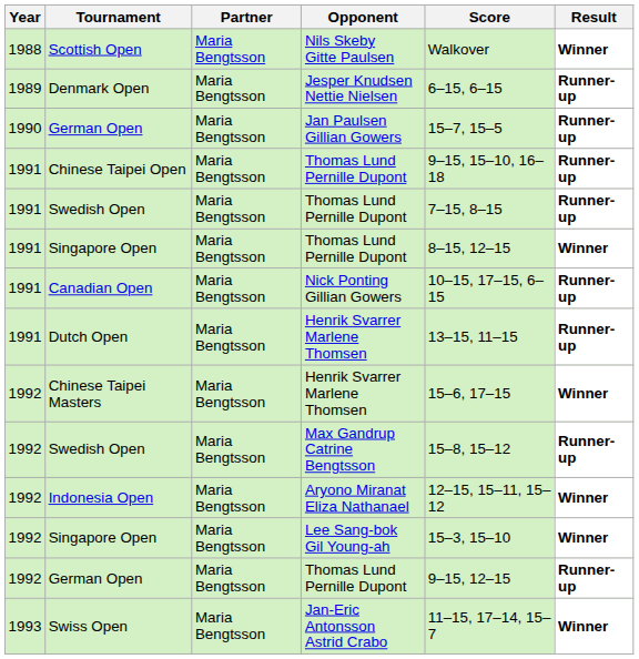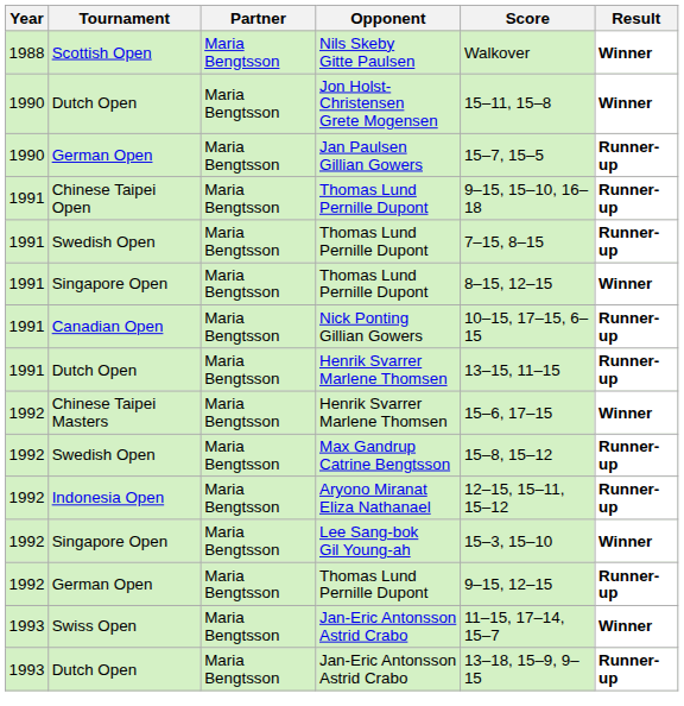- row: 1989 | Denmark Open | Maria Bengtsson | Jesper Knudsen Nettie Nielsen | 6–15, 6–15 | Runner-up
+ row: 1990 | Dutch Open | Maria Bengtsson | Jon Holst-Christensen Grete Mogensen | 15–11, 15–8 | Winner
Indonesia Open | Result: Winner -> Runner-up
+ row: 1993 | Dutch Open | Maria Bengtsson | Jan-Eric Antonsson Astrid Crabo | 13–18, 15–9, 9–15 | Runner-up
